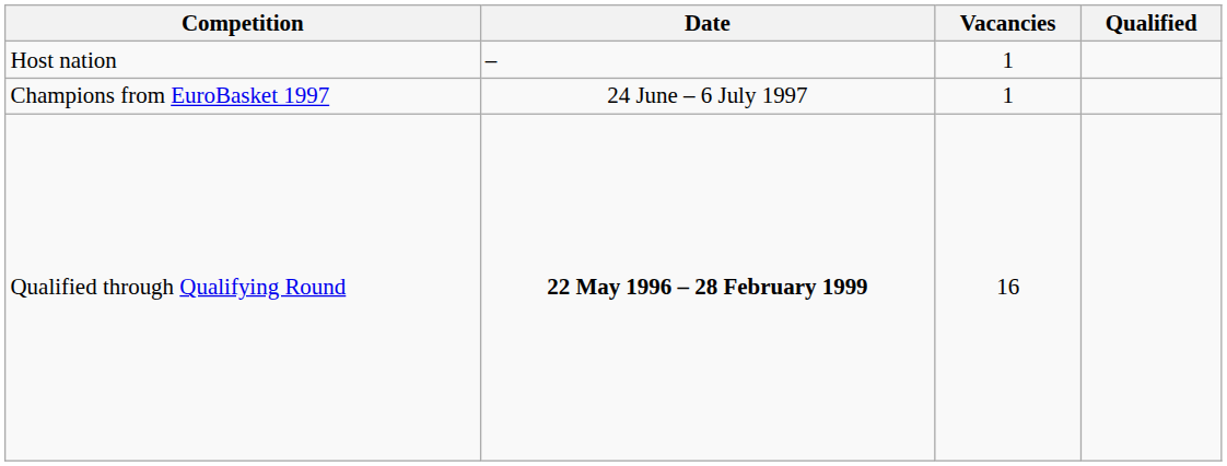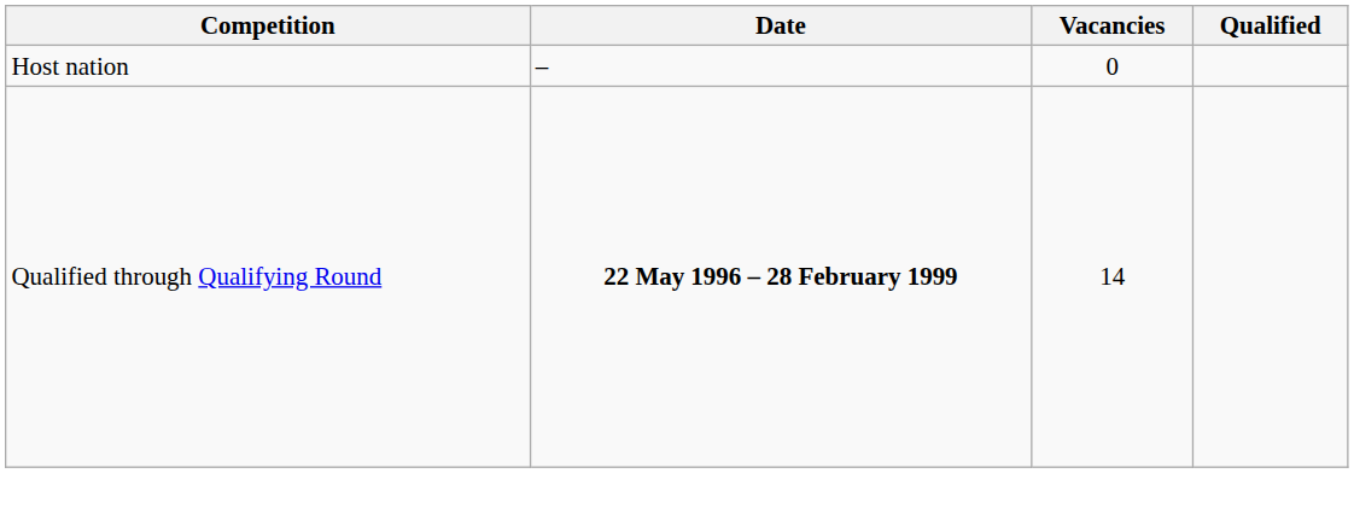Host nation | Vacancies: 1 -> 0
- row: Champions from EuroBasket 1997 | 24 June – 6 July 1997 | 1
Qualified through Qualifying Round | Vacancies: 16 -> 14
